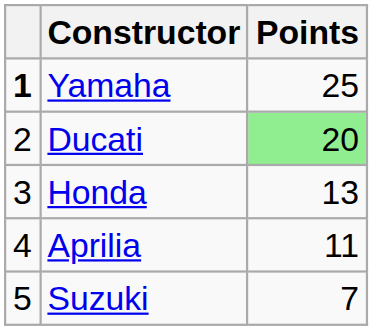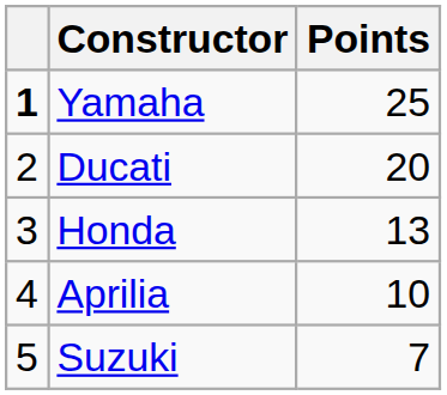Ducati | Points: lightgreen background -> no background
Aprilia | Points: 11 -> 10
